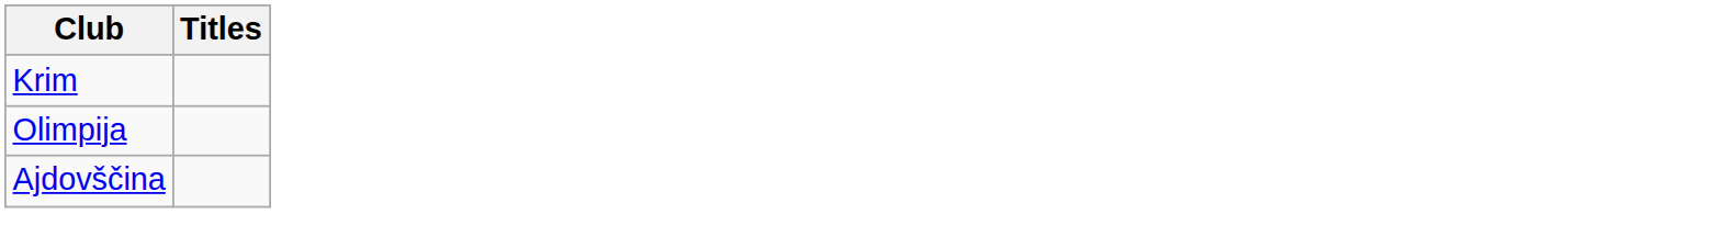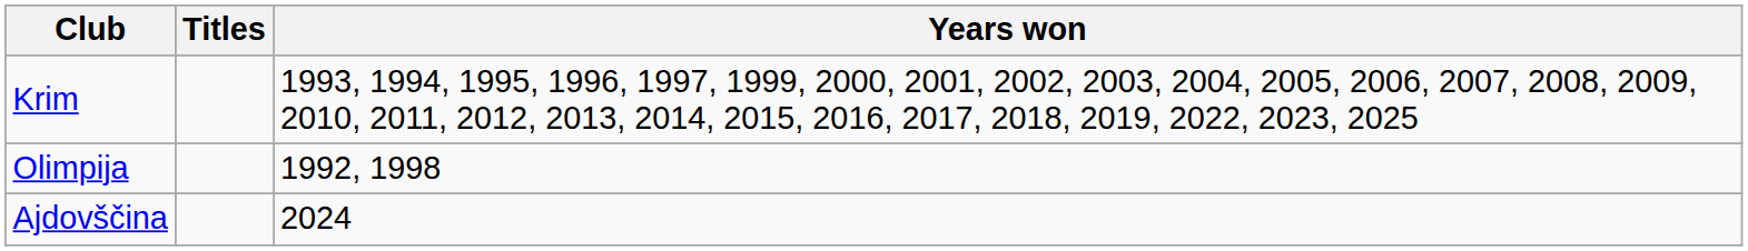+ column: Years won | 1993, 1994, 1995, 1996, 1997, 1999, 2000, 2001, 2002, 2003, 2004, 2005, 2006, 2007, 2008, 2009, 2010, 2011, 2012, 2013, 2014, 2015, 2016, 2017, 2018, 2019, 2022, 2023, 2025 | 1992, 1998 | 2024
